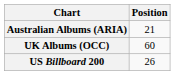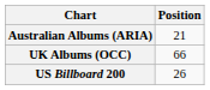UK Albums (OCC) | Position: 60 -> 66
